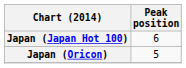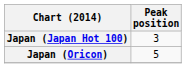Japan (Japan Hot 100) | Peak position: 6 -> 3
